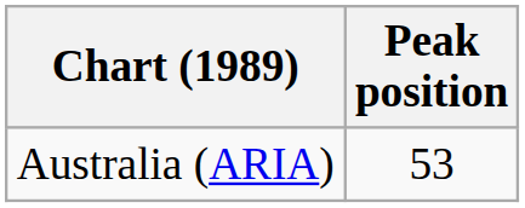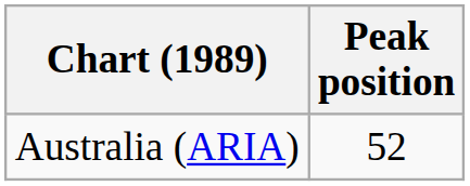Australia (ARIA) | Peak position: 53 -> 52
